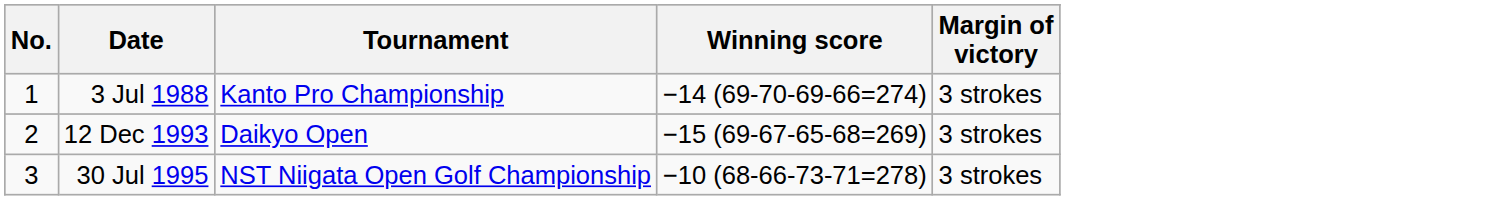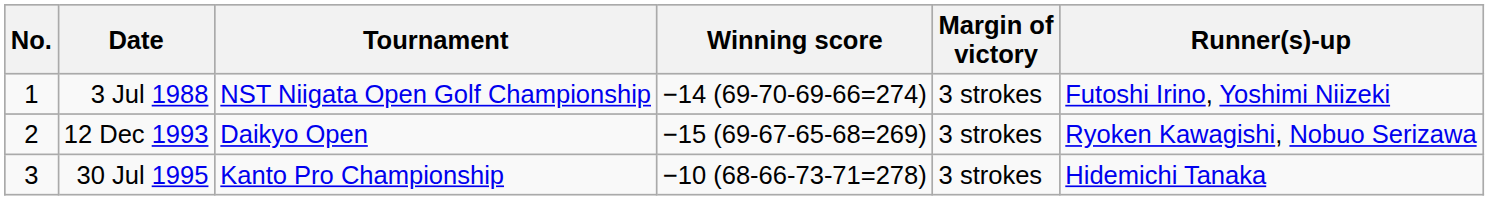+ column: Runner(s)-up | Futoshi Irino, Yoshimi Niizeki | Ryoken Kawagishi, Nobuo Serizawa | Hidemichi Tanaka
3 Jul 1988 | Tournament: Kanto Pro Championship -> NST Niigata Open Golf Championship
30 Jul 1995 | Tournament: NST Niigata Open Golf Championship -> Kanto Pro Championship
